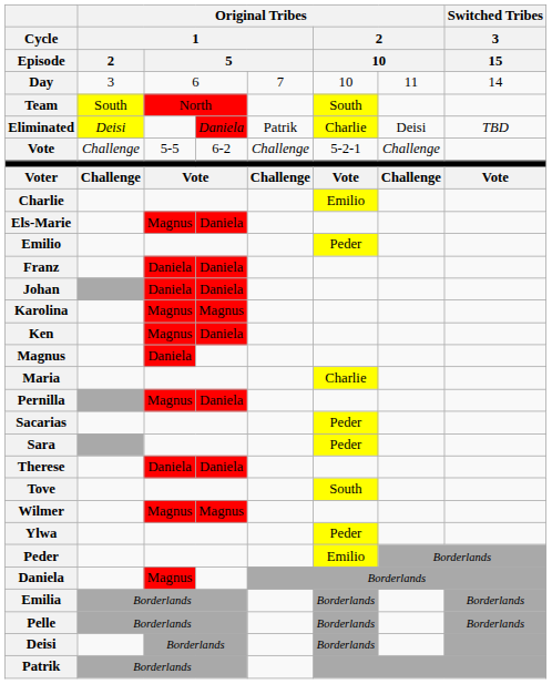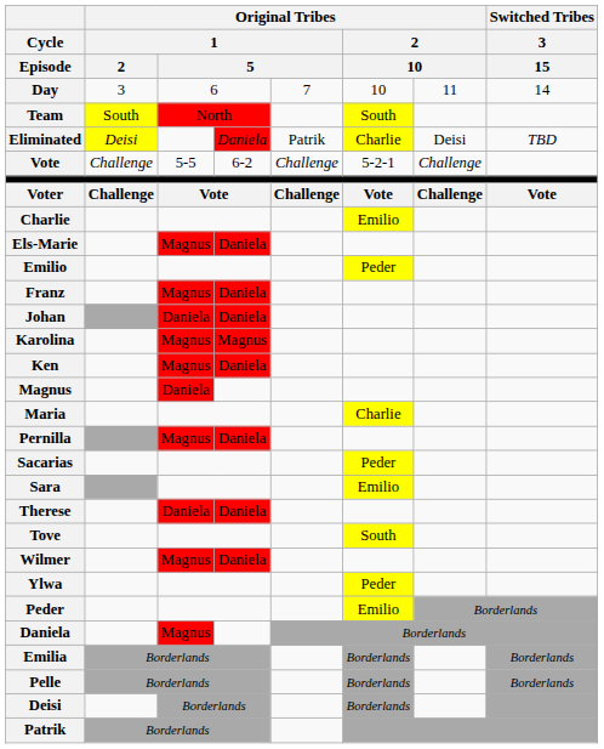Franz | column 3: Daniela -> Magnus
Sara | column 6: Peder -> Emilio
Wilmer | column 4: Magnus -> Daniela
